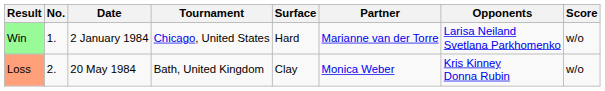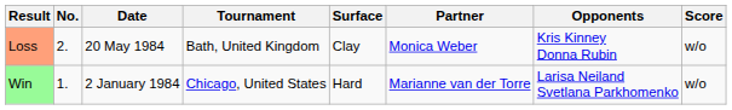rows swapped: Win <-> Loss
